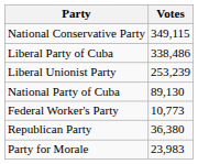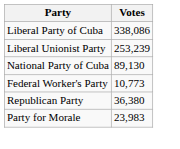- row: National Conservative Party | 349,115
Liberal Party of Cuba | Votes: 338,486 -> 338,086
